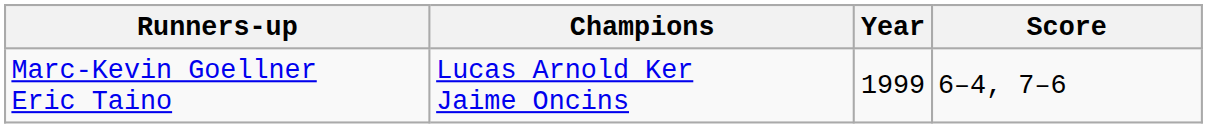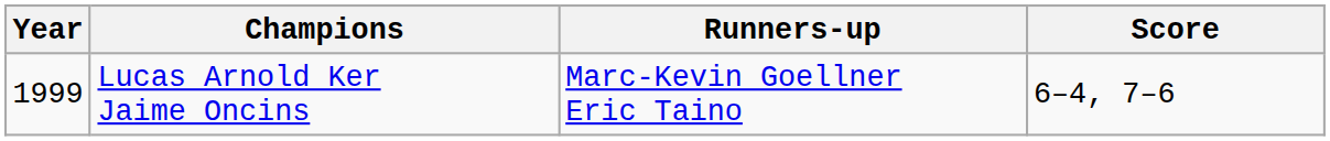columns swapped: Year <-> Runners-up
